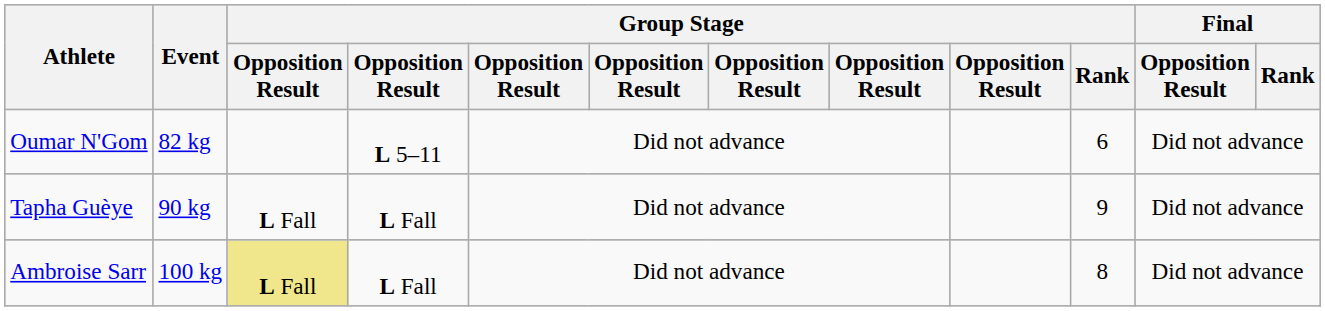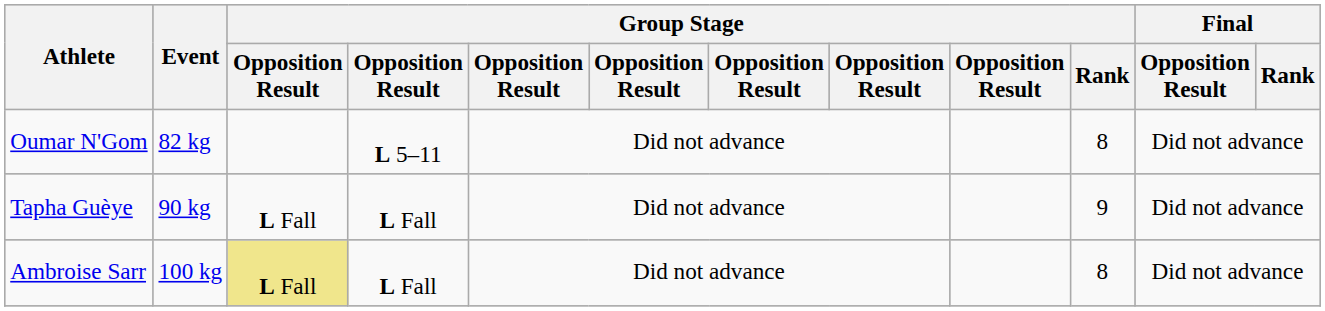Oumar N'Gom | Group Stage / Rank: 6 -> 8
